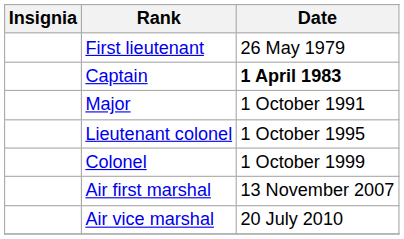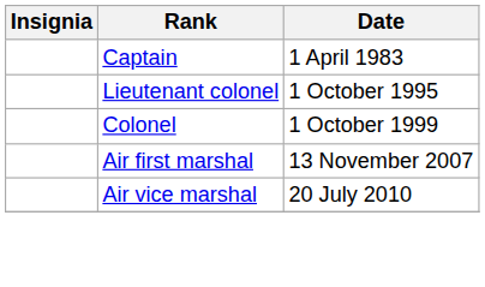- row: First lieutenant | 26 May 1979
Captain | Date: bold -> normal
- row: Major | 1 October 1991
